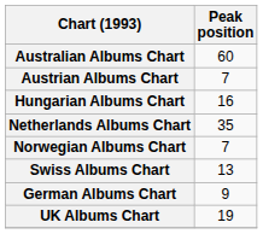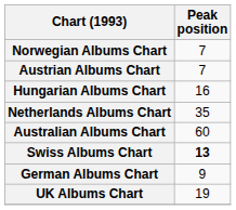rows swapped: Australian Albums Chart <-> Norwegian Albums Chart
Swiss Albums Chart | Peak position: normal -> bold
